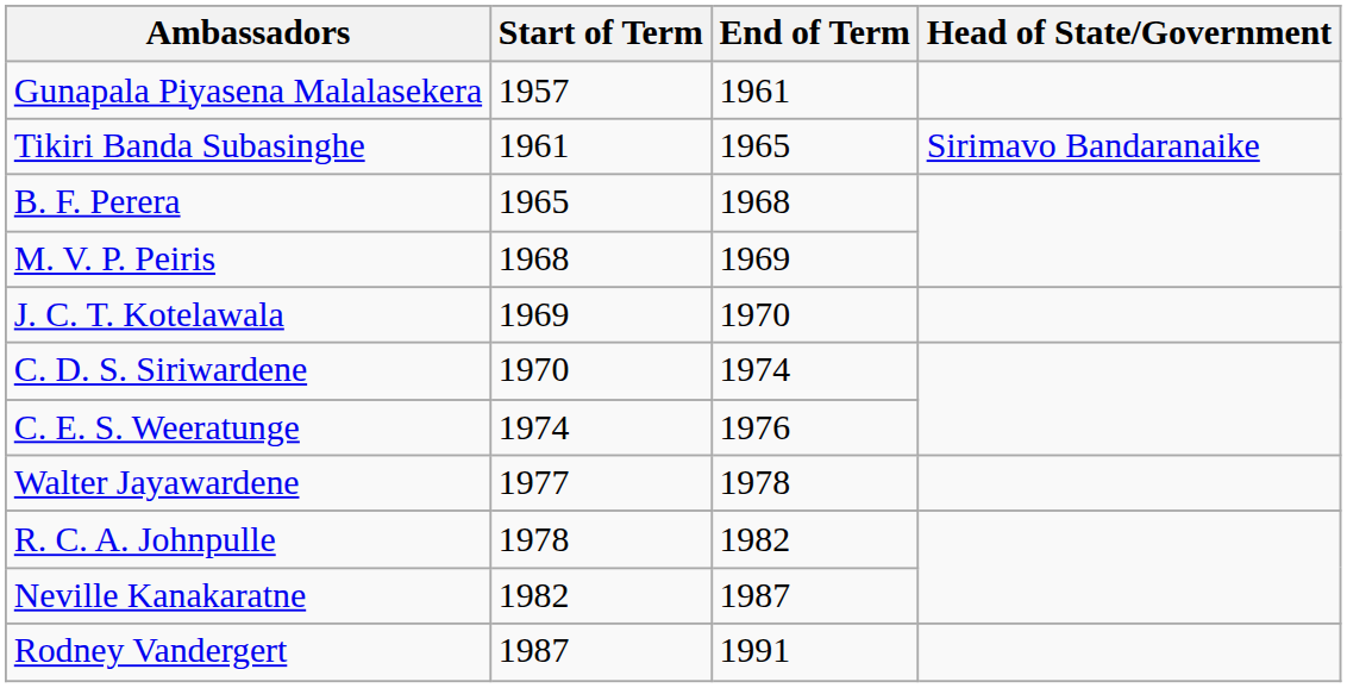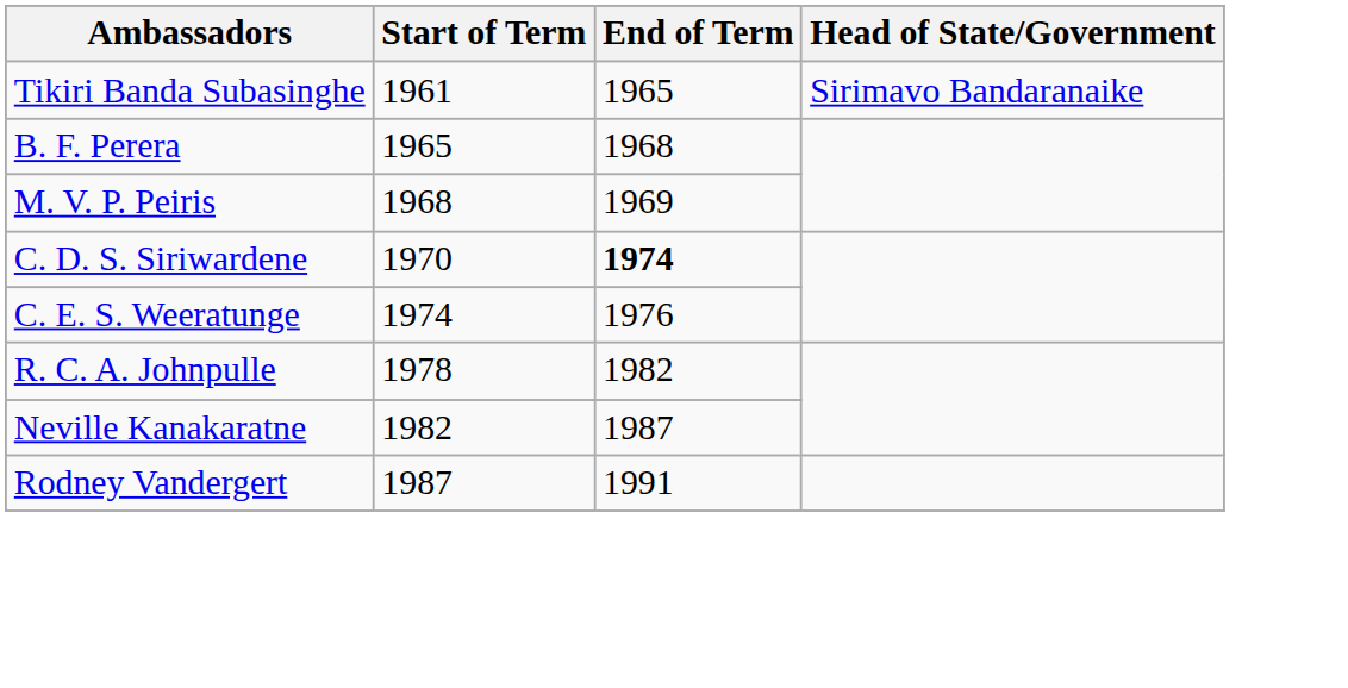- row: Gunapala Piyasena Malalasekera | 1957 | 1961
- row: J. C. T. Kotelawala | 1969 | 1970
C. D. S. Siriwardene | End of Term: normal -> bold
- row: Walter Jayawardene | 1977 | 1978
